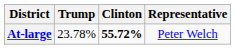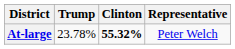At-large | Clinton: 55.72% -> 55.32%
